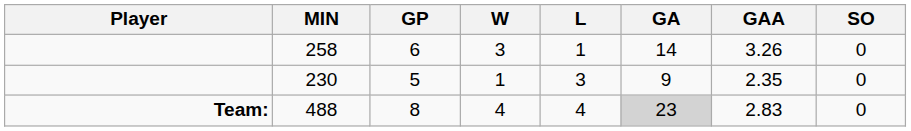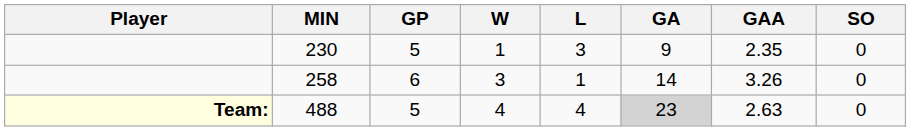rows swapped: 258 <-> 230
488 | Player: no background -> lightyellow background
488 | GP: 8 -> 5
488 | GAA: 2.83 -> 2.63
